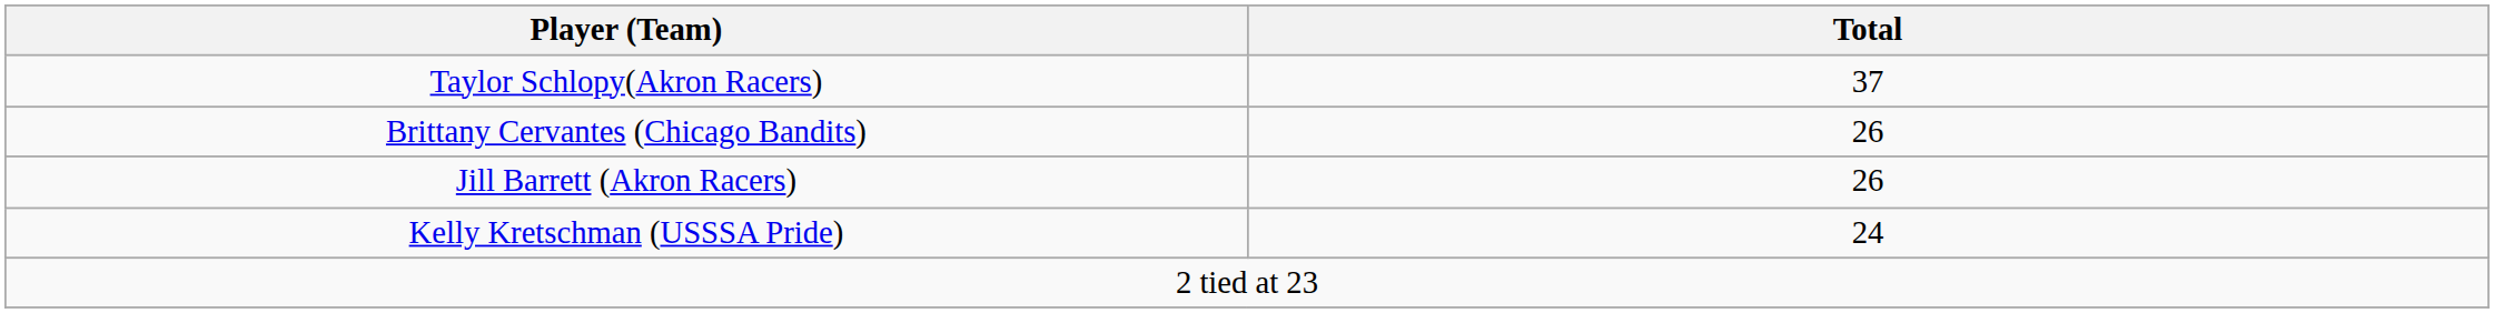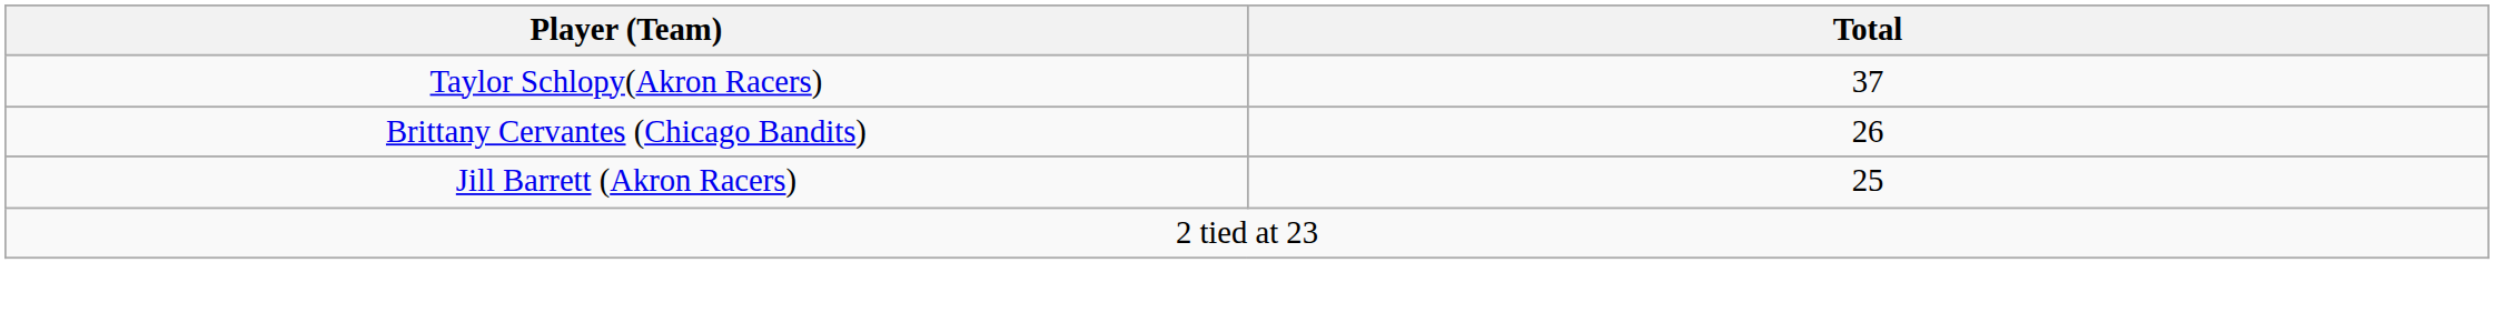Jill Barrett (Akron Racers) | Total: 26 -> 25
- row: Kelly Kretschman (USSSA Pride) | 24
